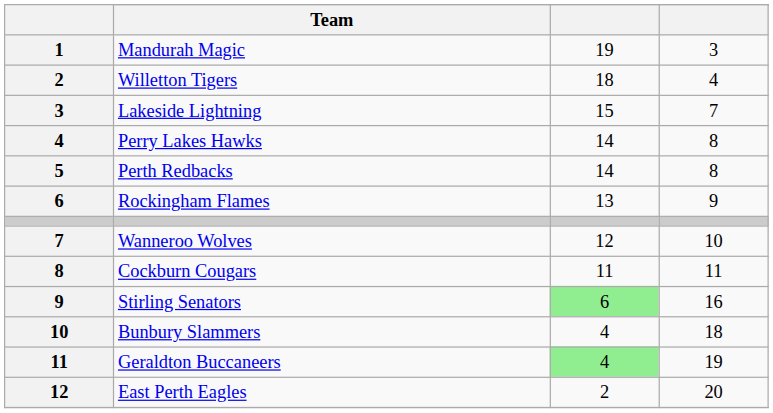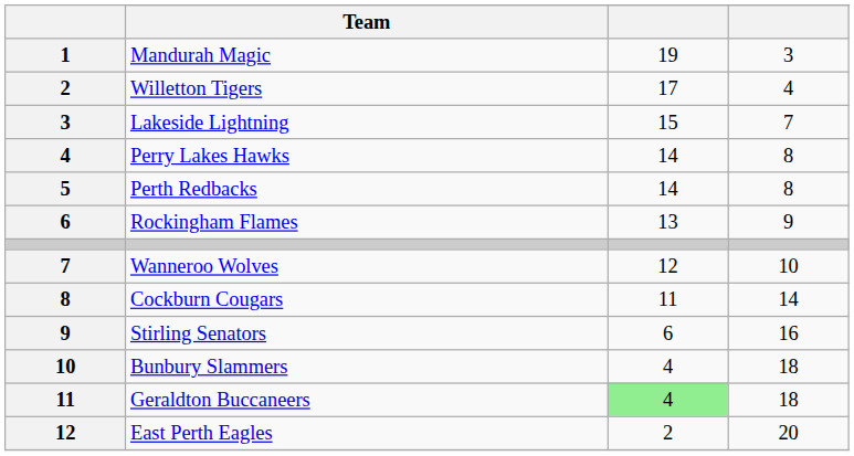Willetton Tigers | column 3: 18 -> 17
Cockburn Cougars | column 4: 11 -> 14
Stirling Senators | column 3: lightgreen background -> no background
Geraldton Buccaneers | column 4: 19 -> 18
